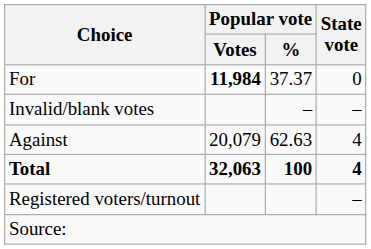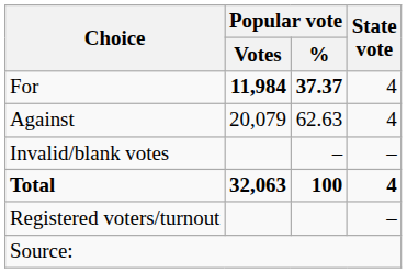For | Popular vote / %: normal -> bold
For | State vote: 0 -> 4
rows swapped: Against <-> Invalid/blank votes
